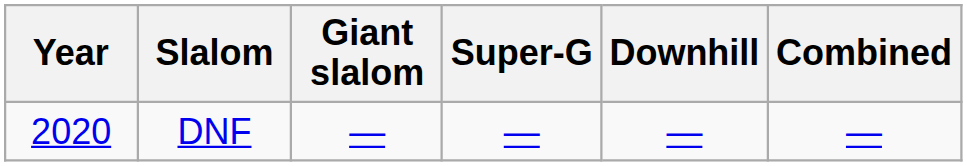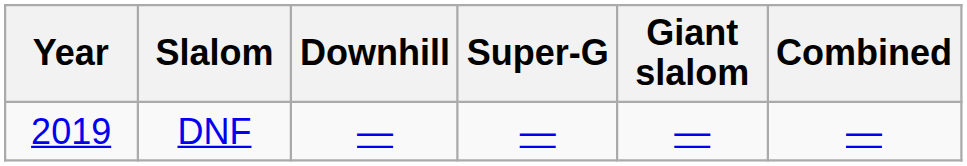columns swapped: Giant slalom <-> Downhill
DNF | Year: 2020 -> 2019
